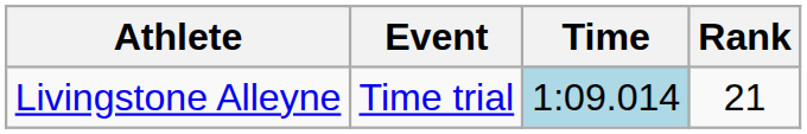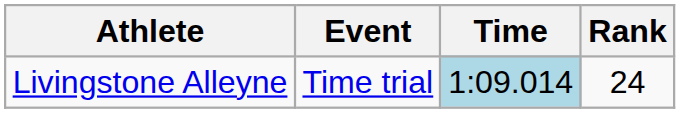Livingstone Alleyne | Rank: 21 -> 24
